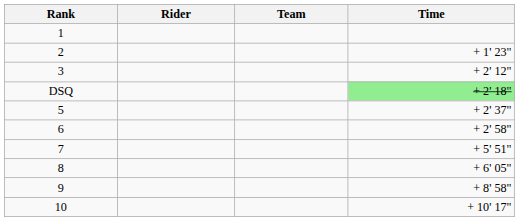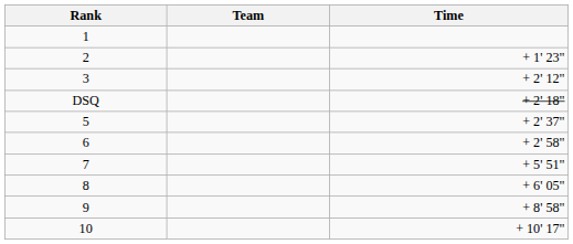- column: Rider
DSQ | Time: lightgreen background -> no background
